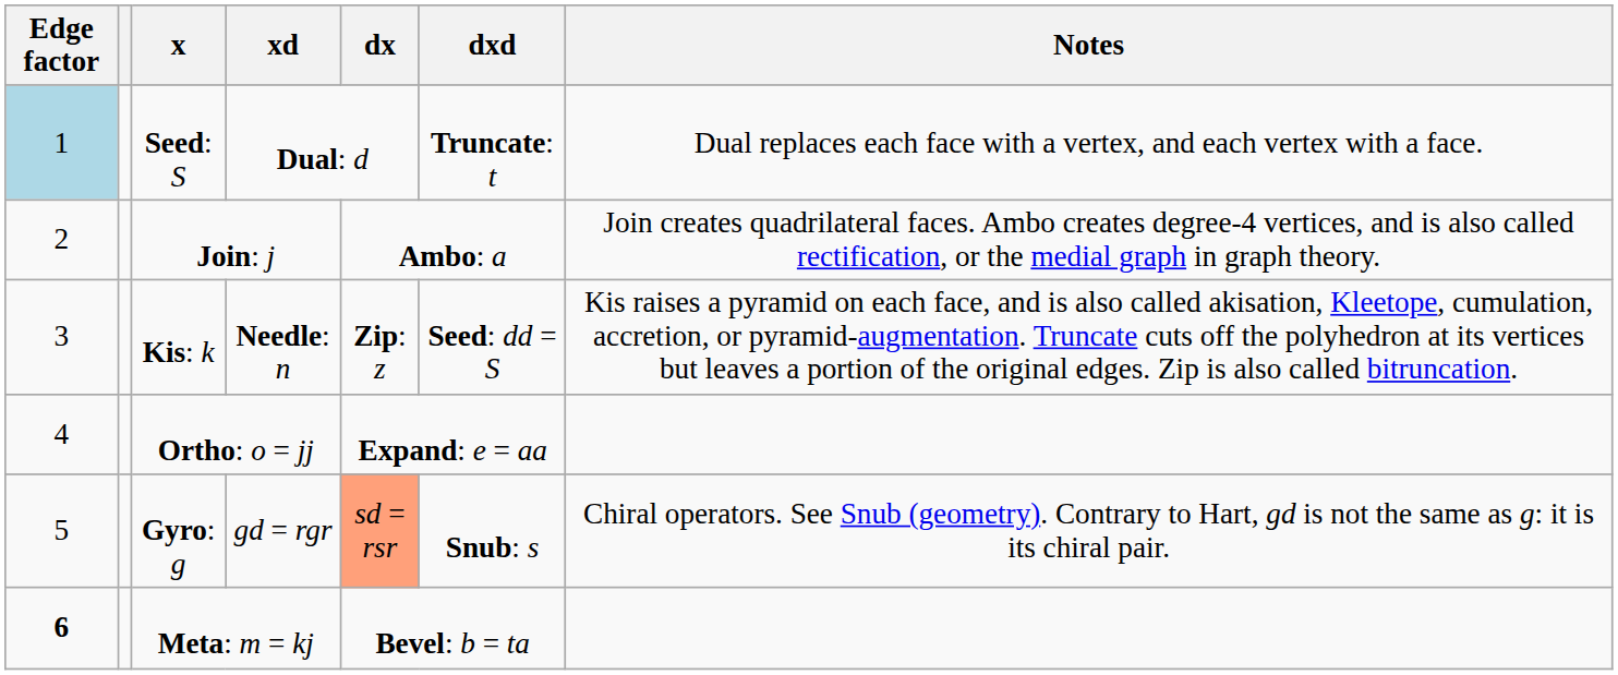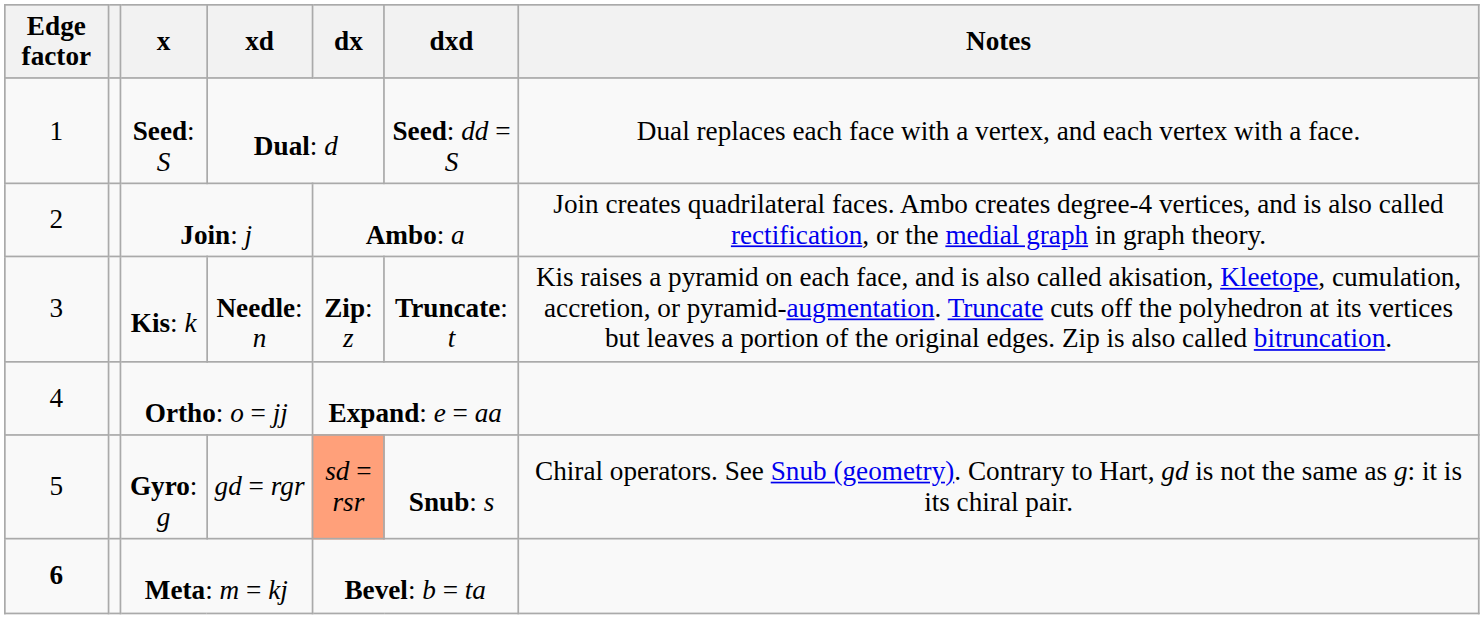Seed: S | Edge factor: lightblue background -> no background
Seed: S | dxd: Truncate: t -> Seed: dd = S
Kis: k | dxd: Seed: dd = S -> Truncate: t
